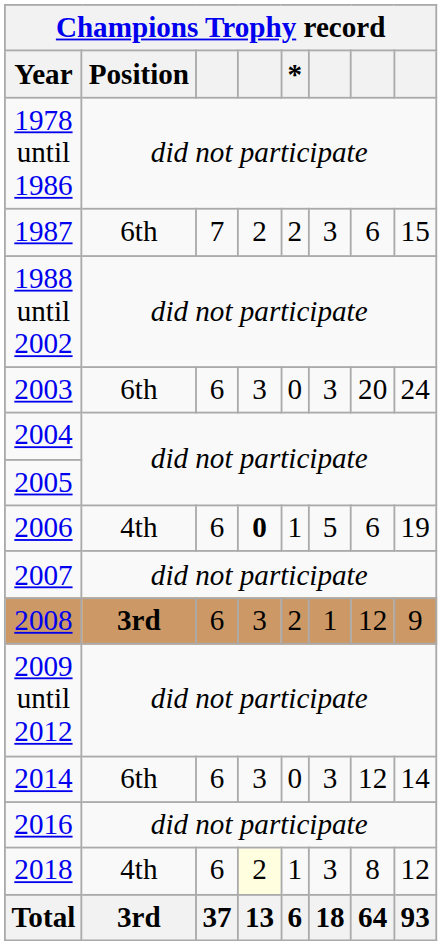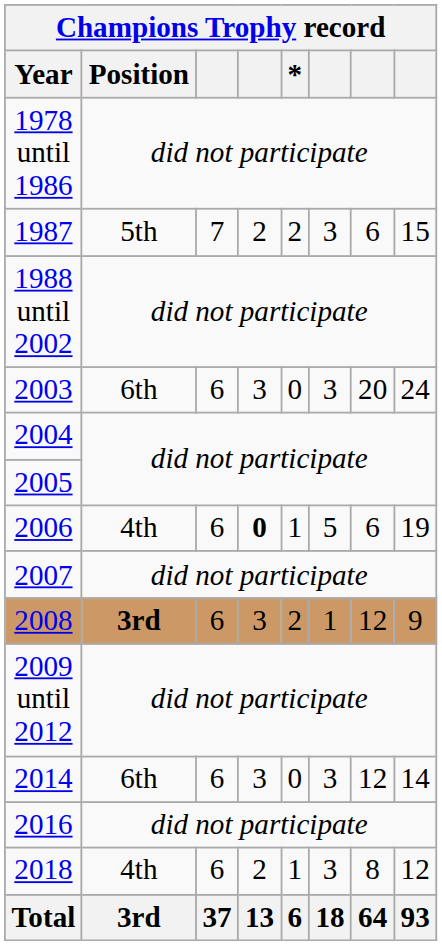1987 | Position: 6th -> 5th
2018 | column 4: lightyellow background -> no background
